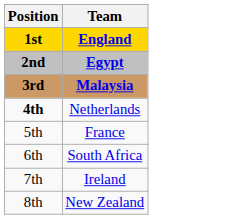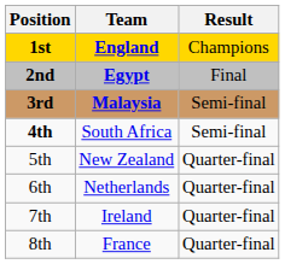+ column: Result | Champions | Final | Semi-final | Semi-final | Quarter-final | Quarter-final | Quarter-final | Quarter-final
4th | Team: Netherlands -> South Africa
5th | Team: France -> New Zealand
6th | Team: South Africa -> Netherlands
8th | Team: New Zealand -> France
